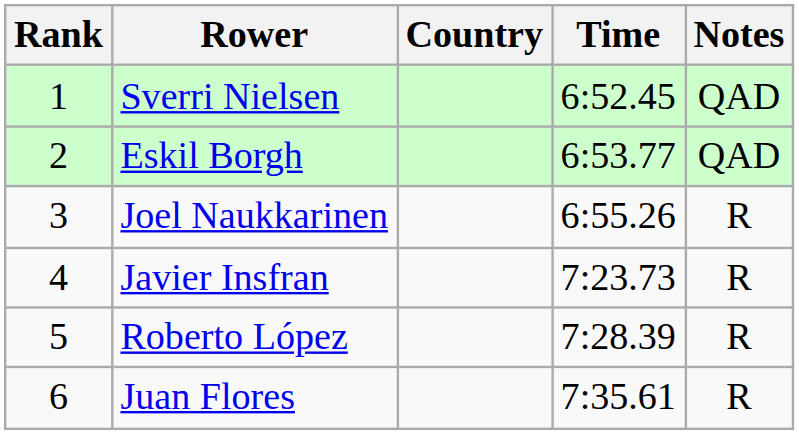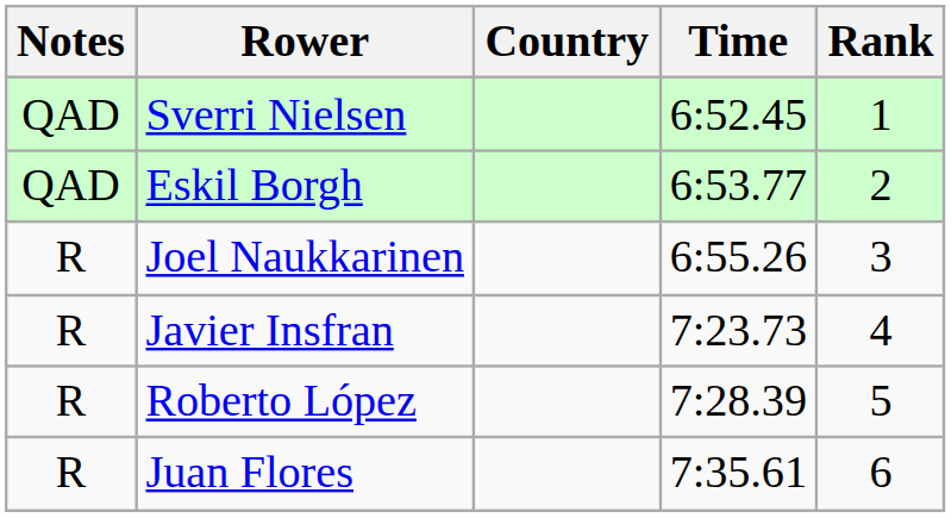columns swapped: Rank <-> Notes
